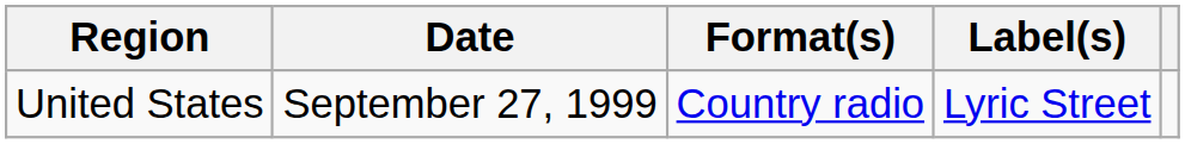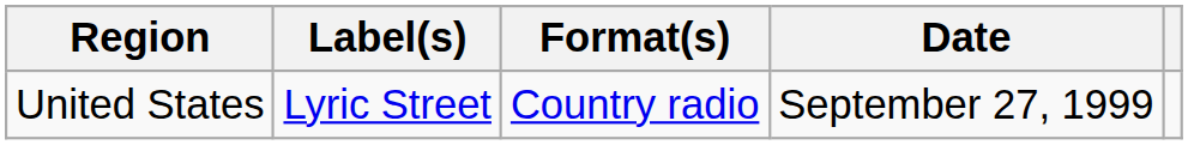columns swapped: Date <-> Label(s)
